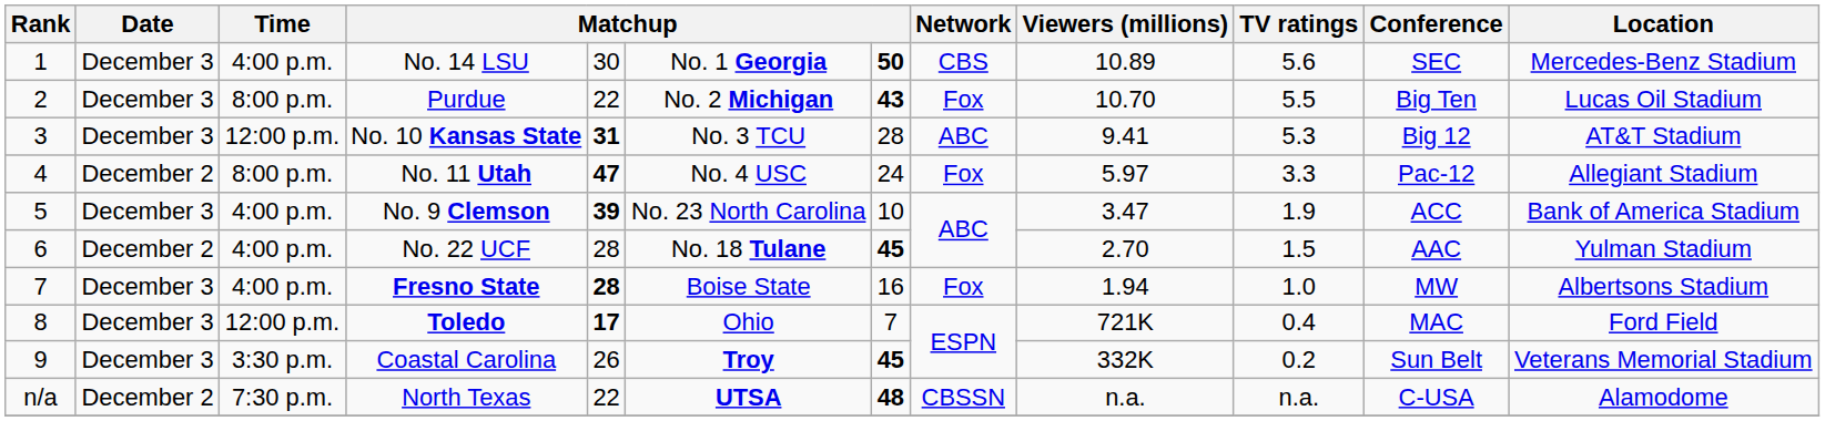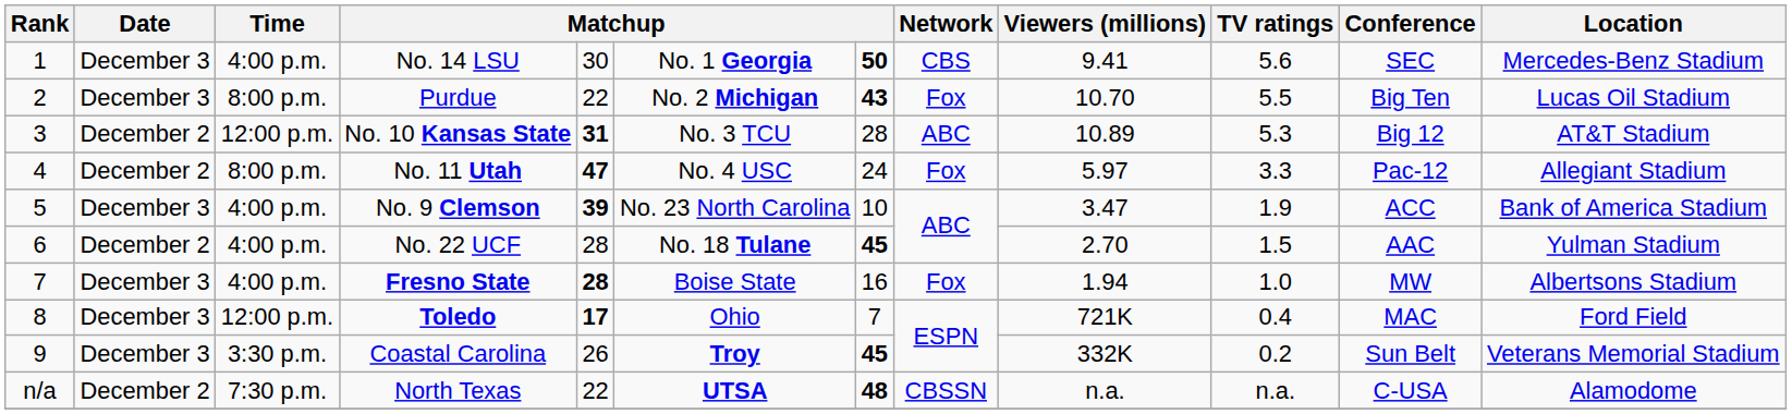No. 14 LSU | Viewers (millions): 10.89 -> 9.41
No. 10 Kansas State | Date: December 3 -> December 2
No. 10 Kansas State | Viewers (millions): 9.41 -> 10.89
